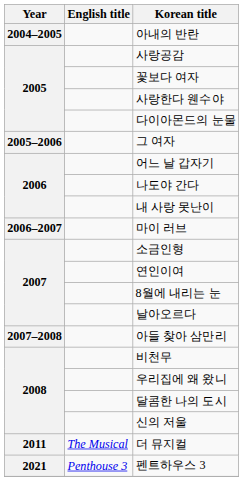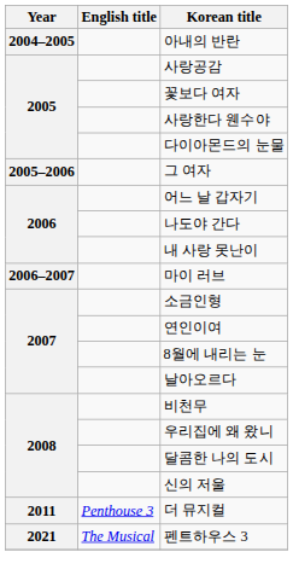- row: 2007–2008 | 아들 찾아 삼만리
더 뮤지컬 | English title: The Musical -> Penthouse 3
펜트하우스 3 | English title: Penthouse 3 -> The Musical
